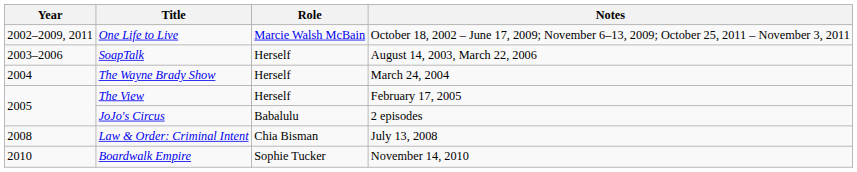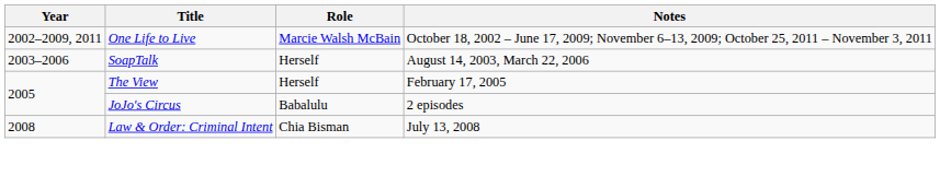- row: 2004 | The Wayne Brady Show | Herself | March 24, 2004
- row: 2010 | Boardwalk Empire | Sophie Tucker | November 14, 2010
